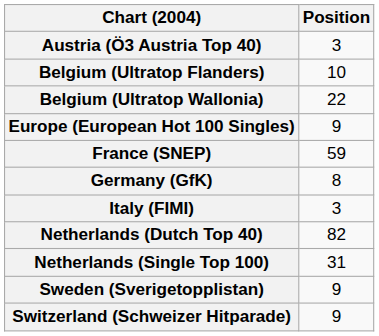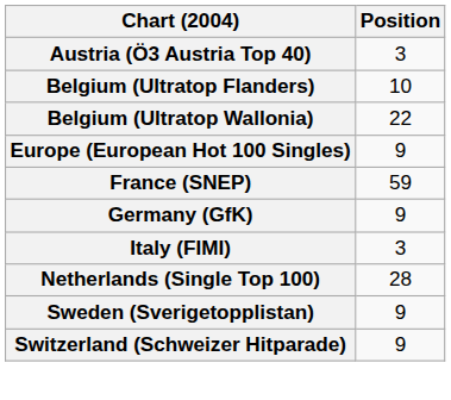Germany (GfK) | Position: 8 -> 9
- row: Netherlands (Dutch Top 40) | 82
Netherlands (Single Top 100) | Position: 31 -> 28
